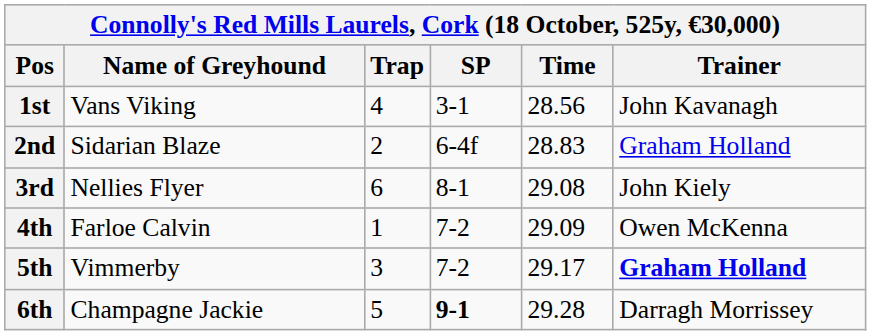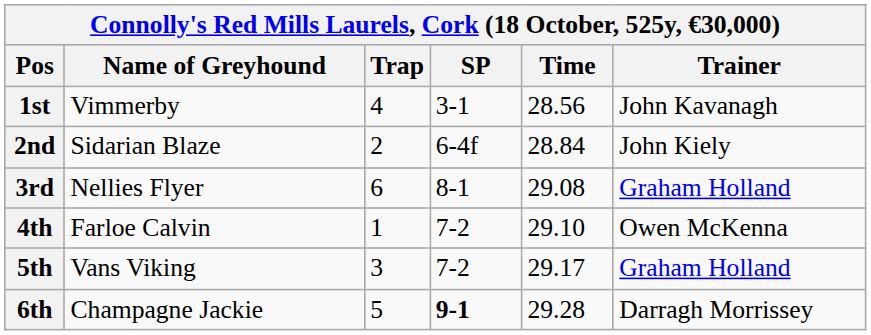1st | Name of Greyhound: Vans Viking -> Vimmerby
2nd | Time: 28.83 -> 28.84
2nd | Trainer: Graham Holland -> John Kiely
3rd | Trainer: John Kiely -> Graham Holland
4th | Time: 29.09 -> 29.10
5th | Name of Greyhound: Vimmerby -> Vans Viking
5th | Trainer: bold -> normal
